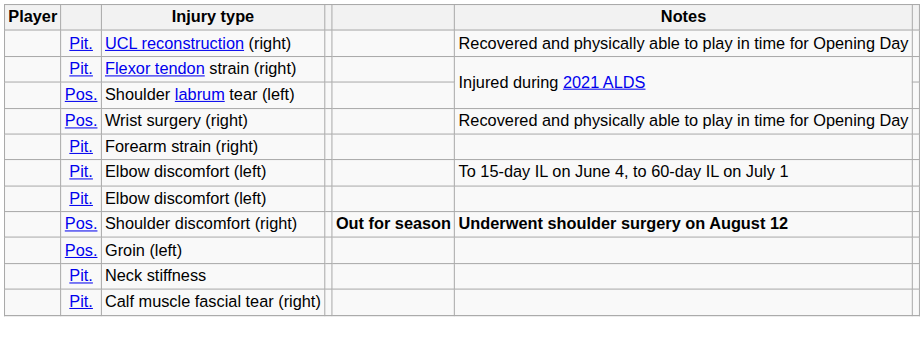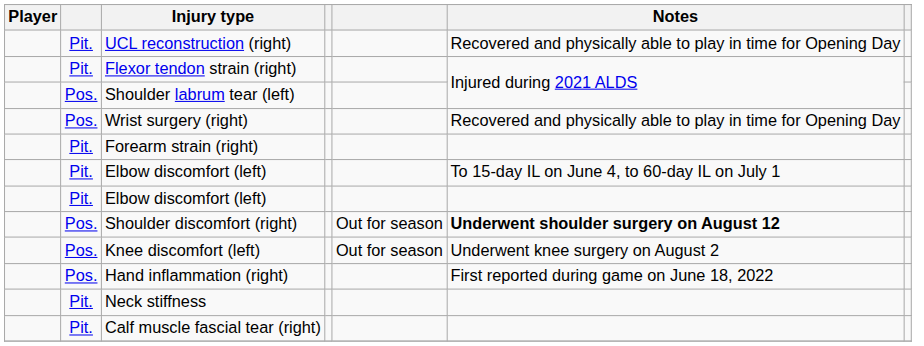Shoulder discomfort (right) | column 5: bold -> normal
+ row: Pos. | Knee discomfort (left) | Out for season | Underwent knee surgery on August 2
+ row: Pos. | Hand inflammation (right) | First reported during game on June 18, 2022
- row: Pos. | Groin (left)
